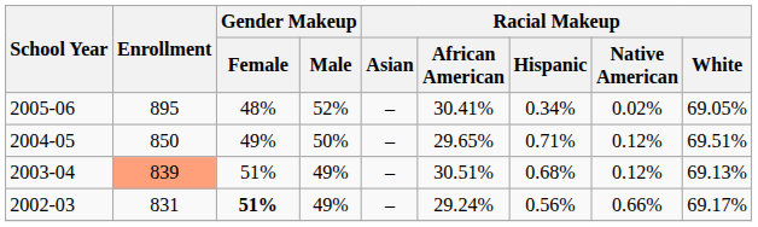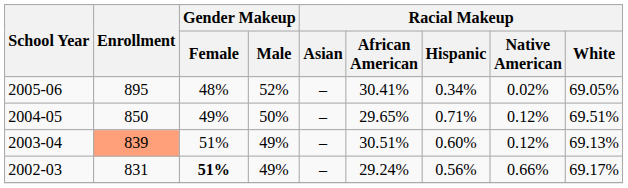2003-04 | Racial Makeup / Hispanic: 0.68% -> 0.60%
